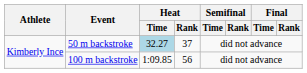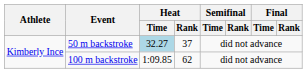100 m backstroke | Heat / Rank: 56 -> 62
